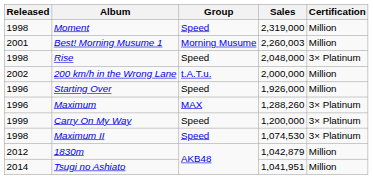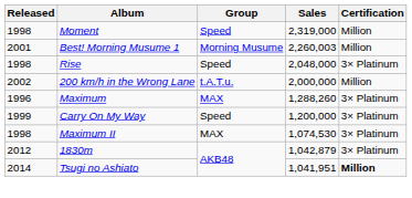- row: 1996 | Starting Over | Speed | 1,926,000 | Million
Maximum II | Group: Speed -> MAX
1830m | Certification: Million -> 3× Platinum
Tsugi no Ashiato | Certification: normal -> bold
